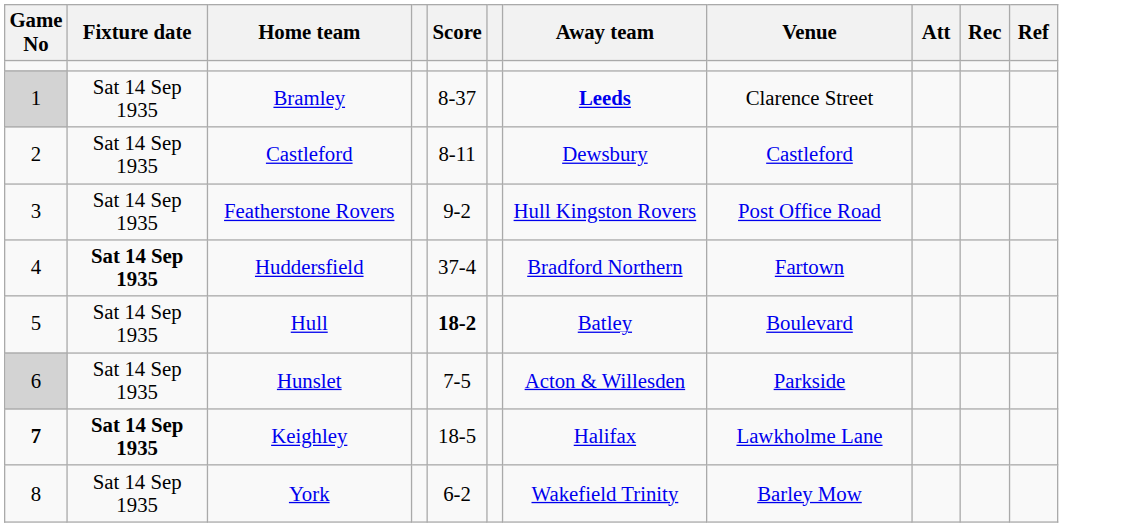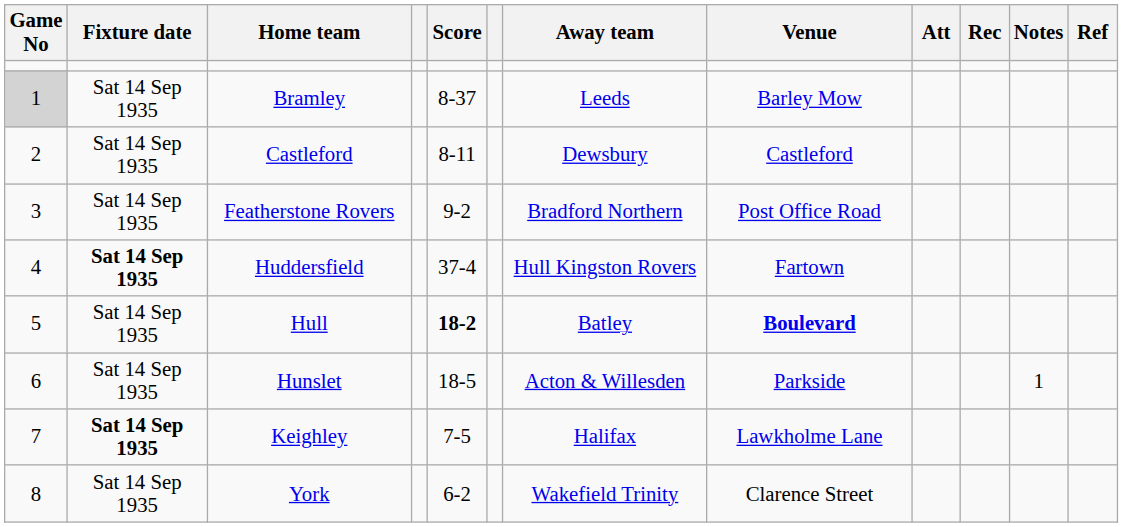+ column: Notes | 1
Bramley | Away team: bold -> normal
Bramley | Venue: Clarence Street -> Barley Mow
Featherstone Rovers | Away team: Hull Kingston Rovers -> Bradford Northern
Huddersfield | Away team: Bradford Northern -> Hull Kingston Rovers
Hull | Venue: normal -> bold
Hunslet | Game No: lightgrey background -> no background
Hunslet | Score: 7-5 -> 18-5
Keighley | Game No: bold -> normal
Keighley | Score: 18-5 -> 7-5
York | Venue: Barley Mow -> Clarence Street
